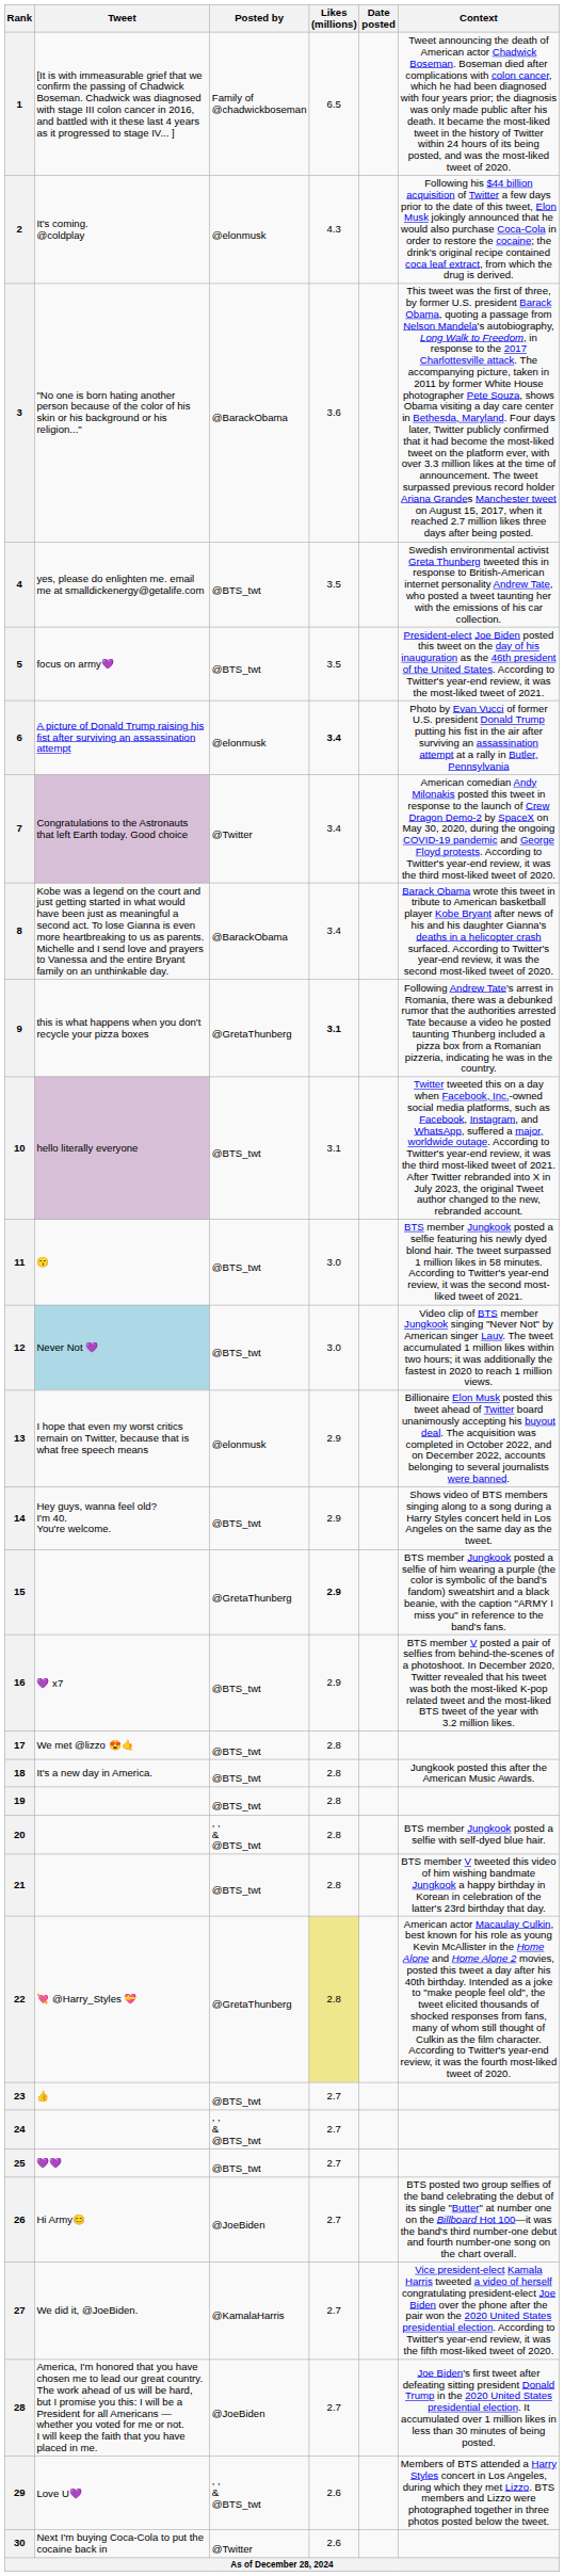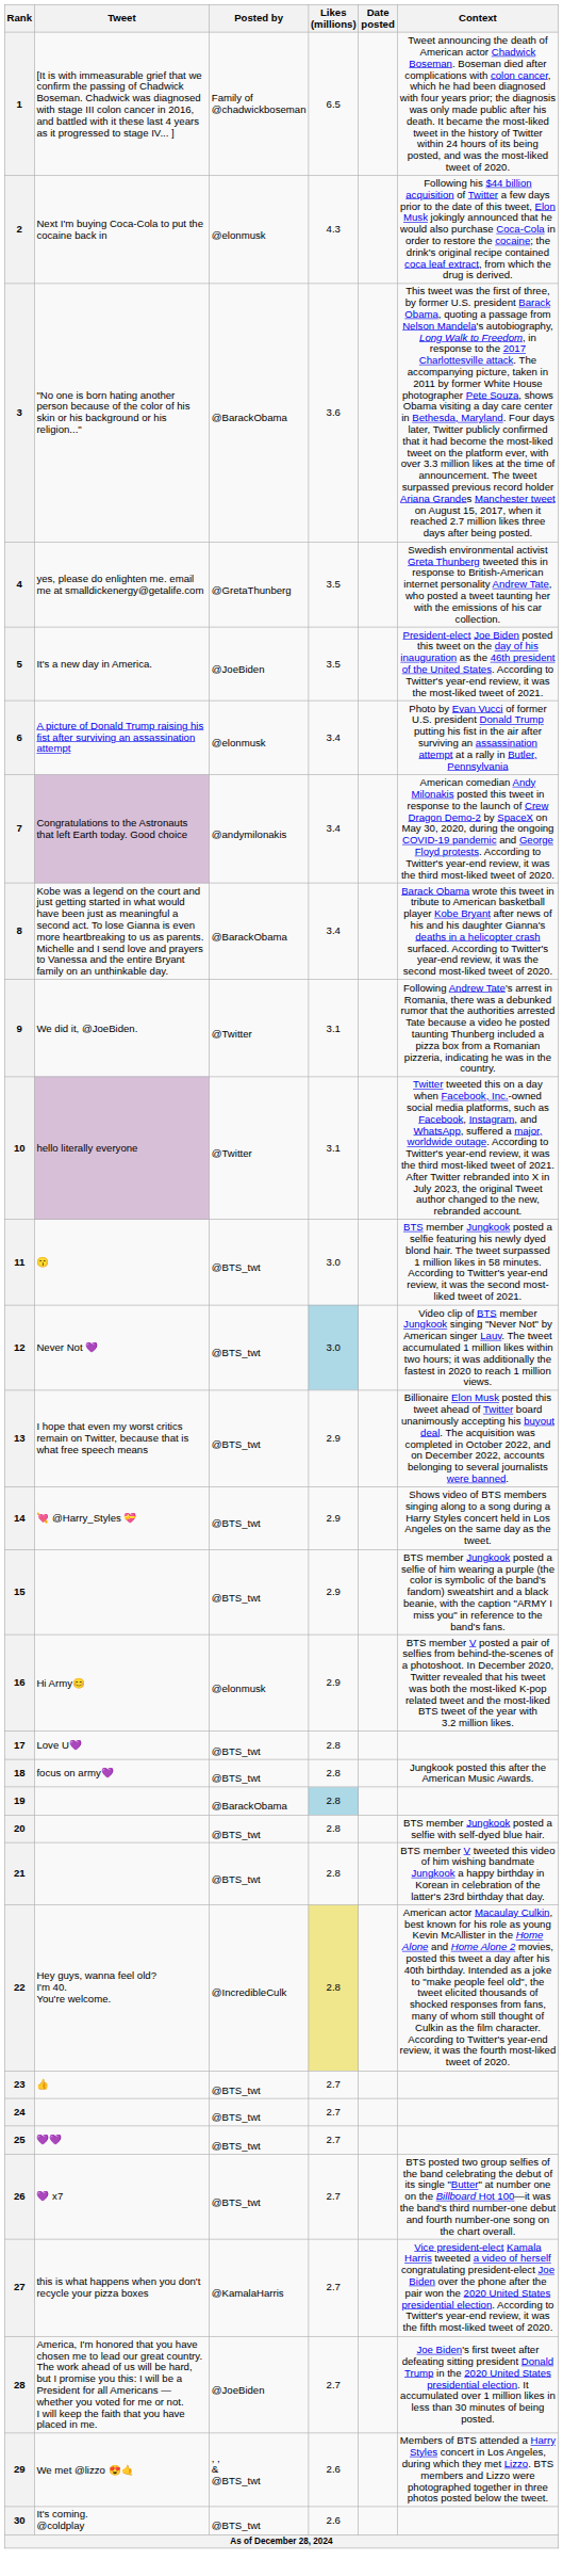2 | Tweet: It's coming. @coldplay -> Next I'm buying Coca-Cola to put the cocaine back in
4 | Posted by: @BTS_twt -> @GretaThunberg
5 | Tweet: focus on army💜 -> It's a new day in America.
5 | Posted by: @BTS_twt -> @JoeBiden
6 | Likes (millions): bold -> normal
7 | Posted by: @Twitter -> @andymilonakis
9 | Tweet: this is what happens when you don't recycle your pizza boxes -> We did it, @JoeBiden.
9 | Posted by: @GretaThunberg -> @Twitter
9 | Likes (millions): bold -> normal
10 | Posted by: @BTS_twt -> @Twitter
12 | Tweet: lightblue background -> no background
12 | Likes (millions): no background -> lightblue background
13 | Posted by: @elonmusk -> @BTS_twt
14 | Tweet: Hey guys, wanna feel old? I'm 40. You're welcome. -> 💘 @Harry_Styles 💝
15 | Posted by: @GretaThunberg -> @BTS_twt
15 | Likes (millions): bold -> normal
16 | Tweet: 💜 x7 -> Hi Army😊
16 | Posted by: @BTS_twt -> @elonmusk
17 | Tweet: We met @lizzo 😍🤙 -> Love U💜
18 | Tweet: It's a new day in America. -> focus on army💜
19 | Posted by: @BTS_twt -> @BarackObama
19 | Likes (millions): no background -> lightblue background
20 | Posted by: , , & @BTS_twt -> @BTS_twt
22 | Tweet: 💘 @Harry_Styles 💝 -> Hey guys, wanna feel old? I'm 40. You're welcome.
22 | Posted by: @GretaThunberg -> @IncredibleCulk
24 | Posted by: , , & @BTS_twt -> @BTS_twt
26 | Tweet: Hi Army😊 -> 💜 x7
26 | Posted by: @JoeBiden -> @BTS_twt
27 | Tweet: We did it, @JoeBiden. -> this is what happens when you don't recycle your pizza boxes
29 | Tweet: Love U💜 -> We met @lizzo 😍🤙
30 | Tweet: Next I'm buying Coca-Cola to put the cocaine back in -> It's coming. @coldplay
30 | Posted by: @Twitter -> @BTS_twt
